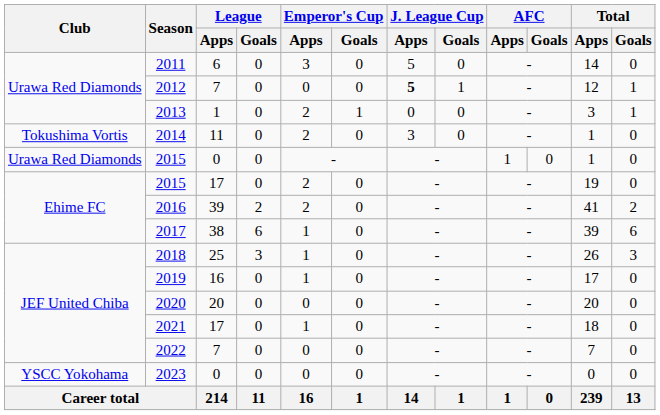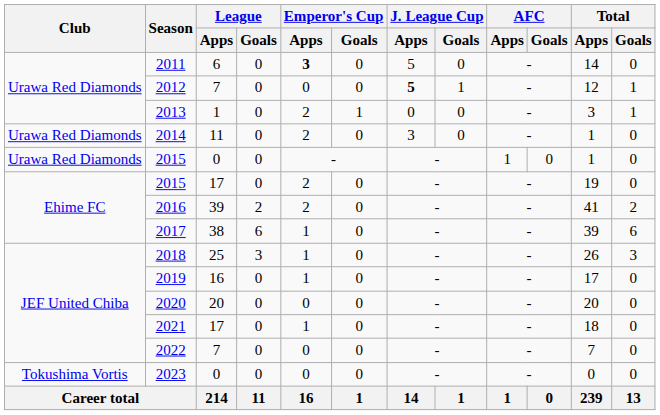2011 | Emperor's Cup / Apps: normal -> bold
2014 | Club: Tokushima Vortis -> Urawa Red Diamonds
2023 | Club: YSCC Yokohama -> Tokushima Vortis
